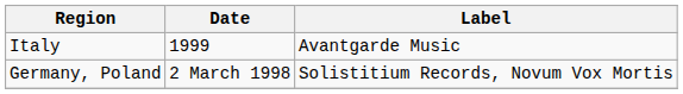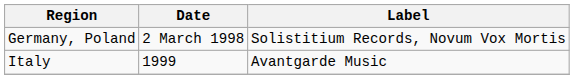rows swapped: Germany, Poland <-> Italy
